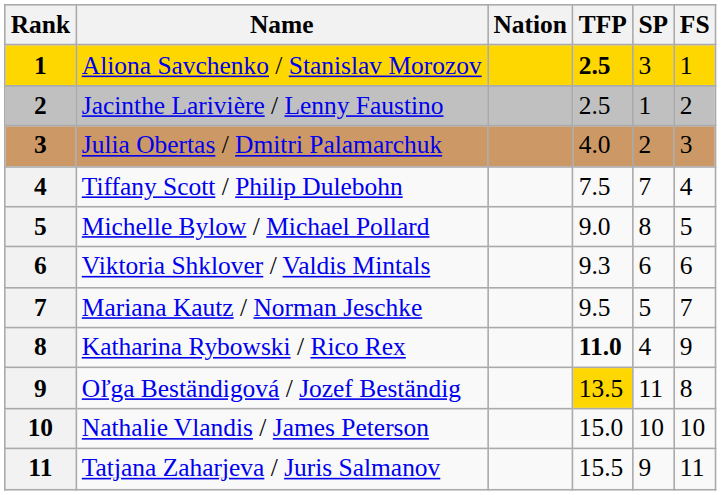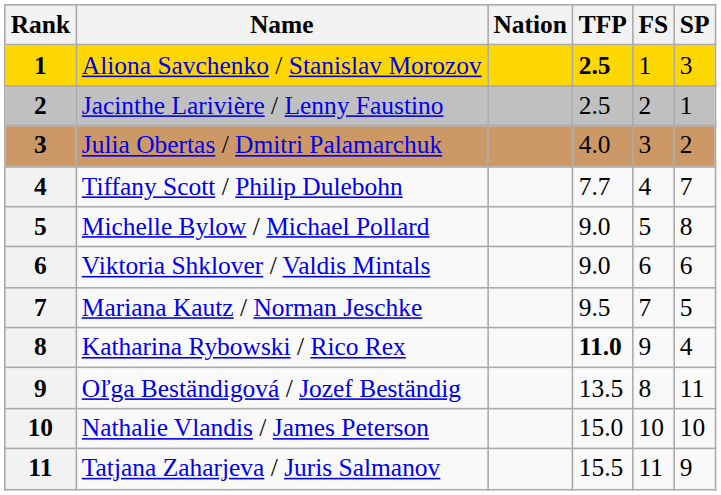columns swapped: SP <-> FS
Tiffany Scott / Philip Dulebohn | TFP: 7.5 -> 7.7
Viktoria Shklover / Valdis Mintals | TFP: 9.3 -> 9.0
Oľga Beständigová / Jozef Beständig | TFP: gold background -> no background
